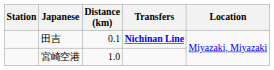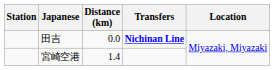田吉 | Distance (km): 0.1 -> 0.0
宮崎空港 | Distance (km): 1.0 -> 1.4
